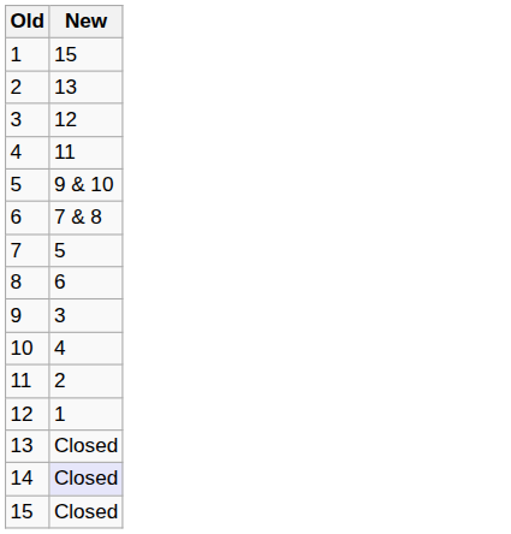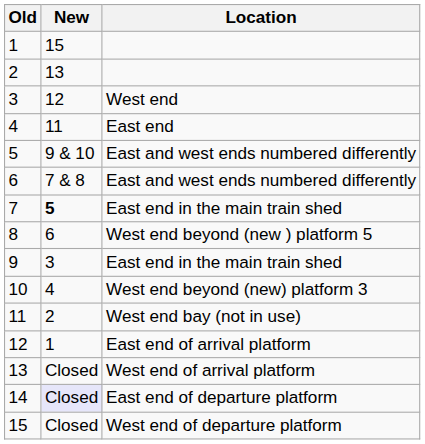+ column: Location | West end | East end | East and west ends numbered differently | East and west ends numbered differently | East end in the main train shed | West end beyond (new ) platform 5 | East end in the main train shed | West end beyond (new) platform 3 | West end bay (not in use) | East end of arrival platform | West end of arrival platform | East end of departure platform | West end of departure platform
7 | New: normal -> bold
